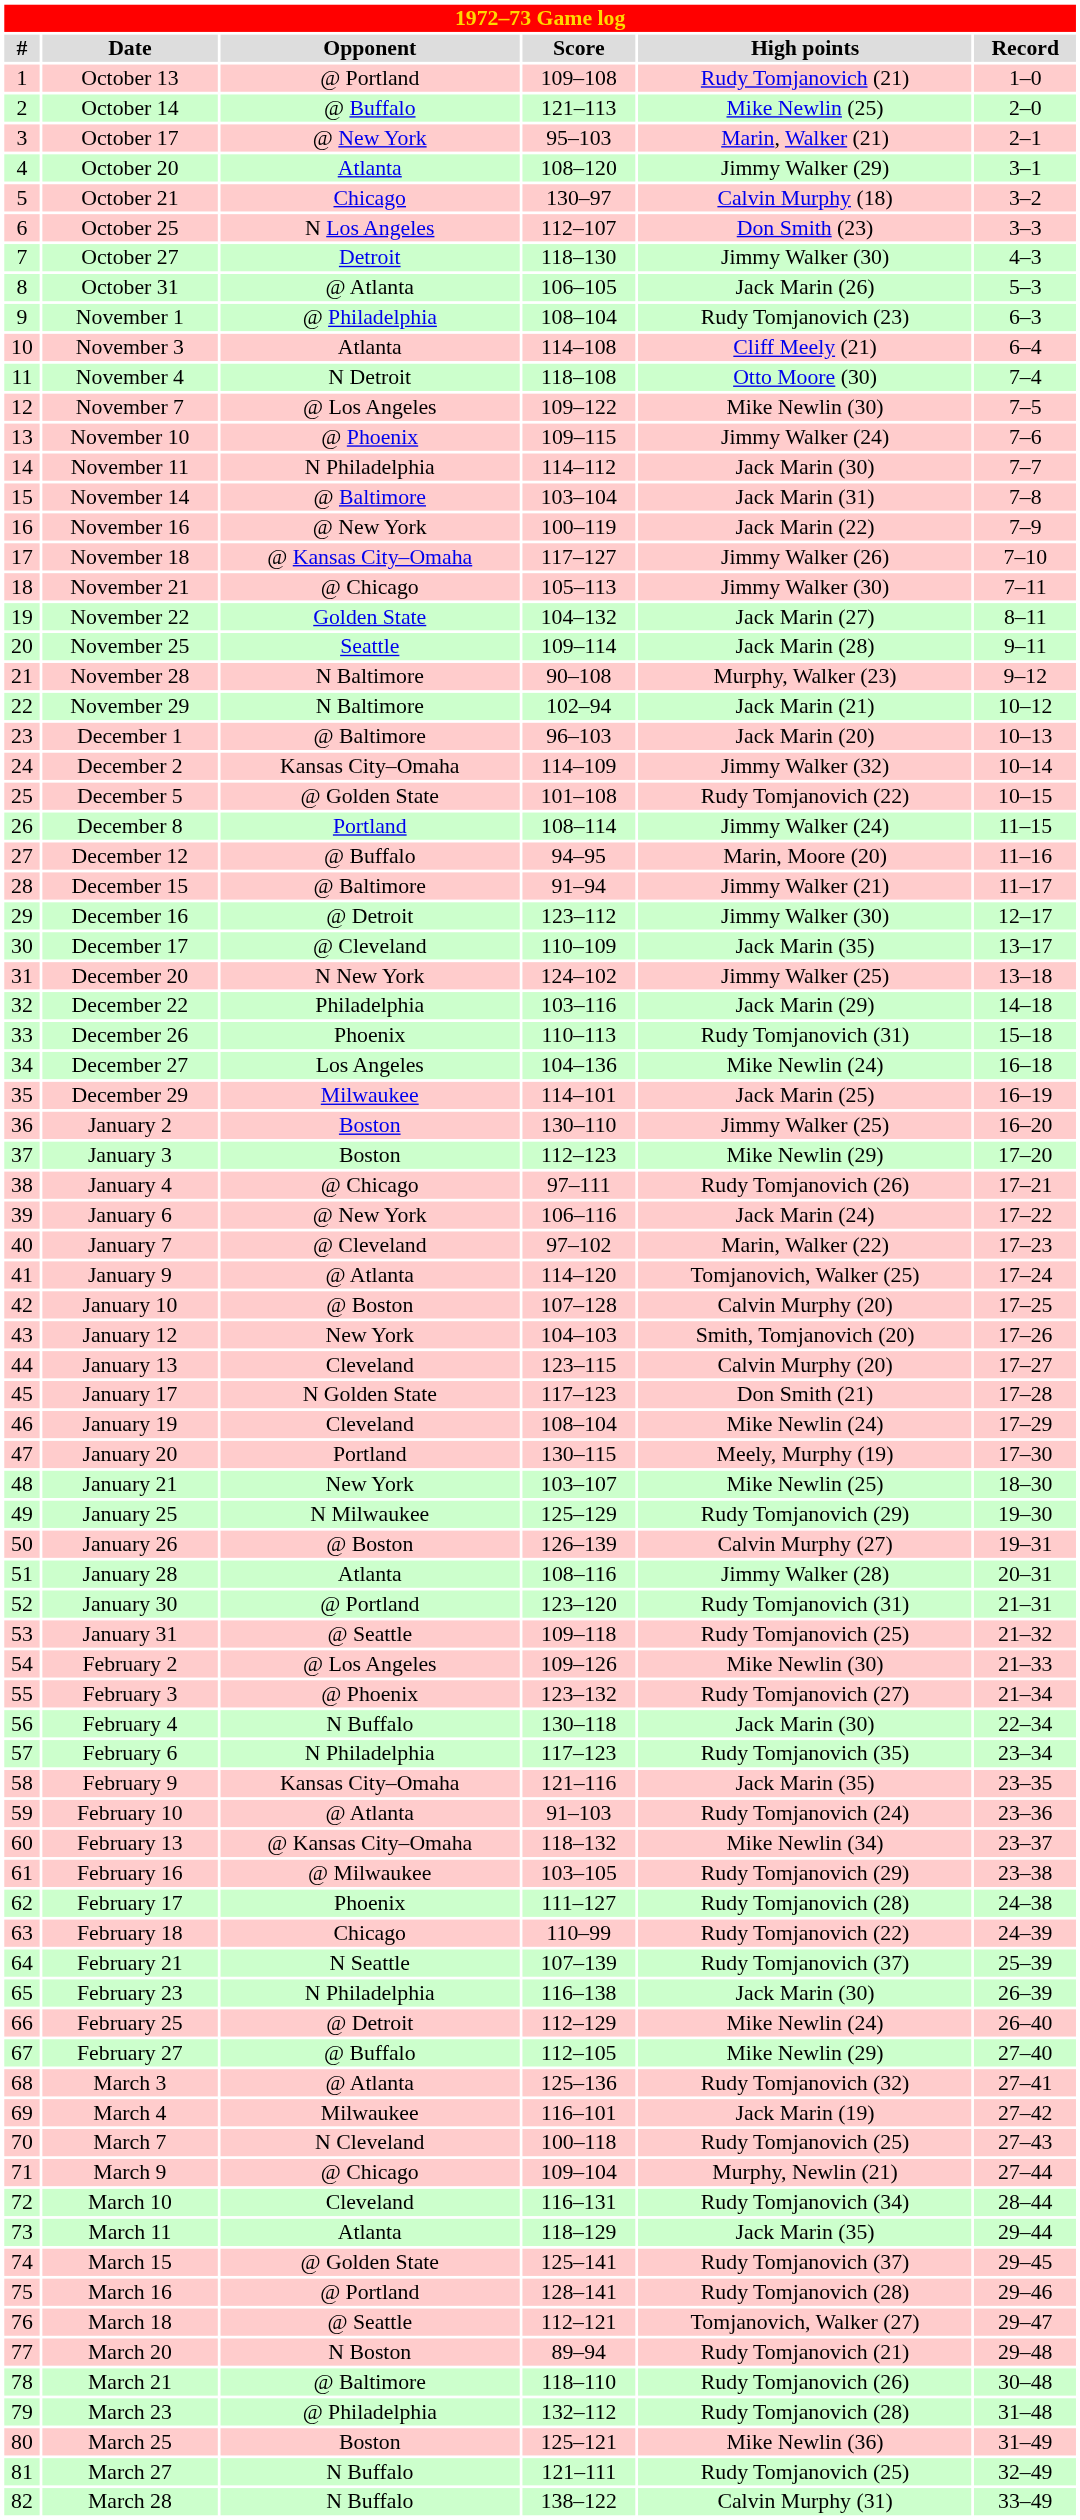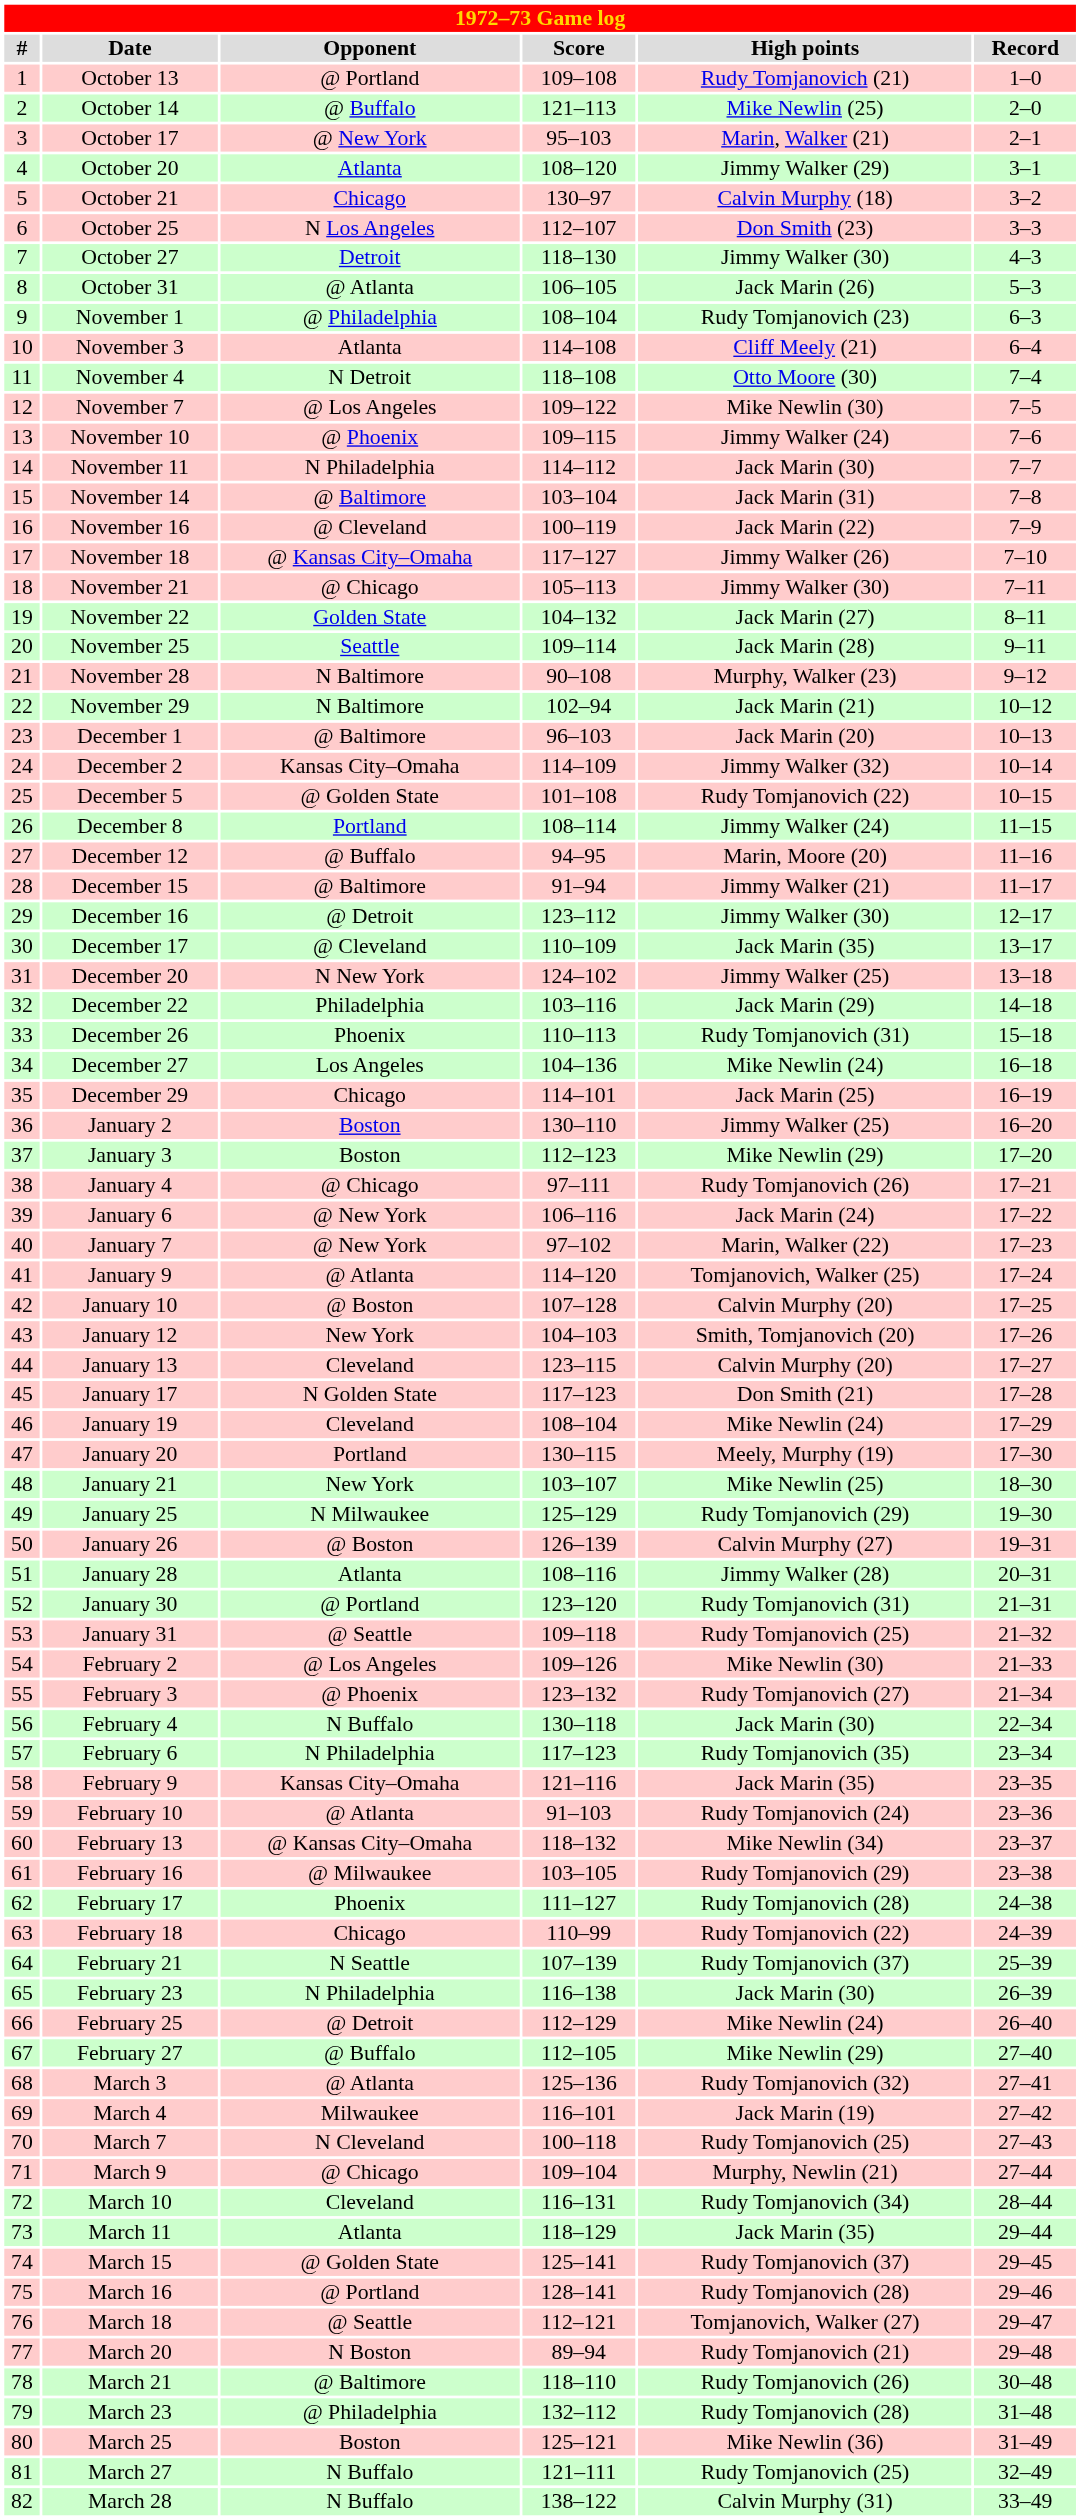November 16 | Opponent: @ New York -> @ Cleveland
December 29 | Opponent: Milwaukee -> Chicago
January 7 | Opponent: @ Cleveland -> @ New York
